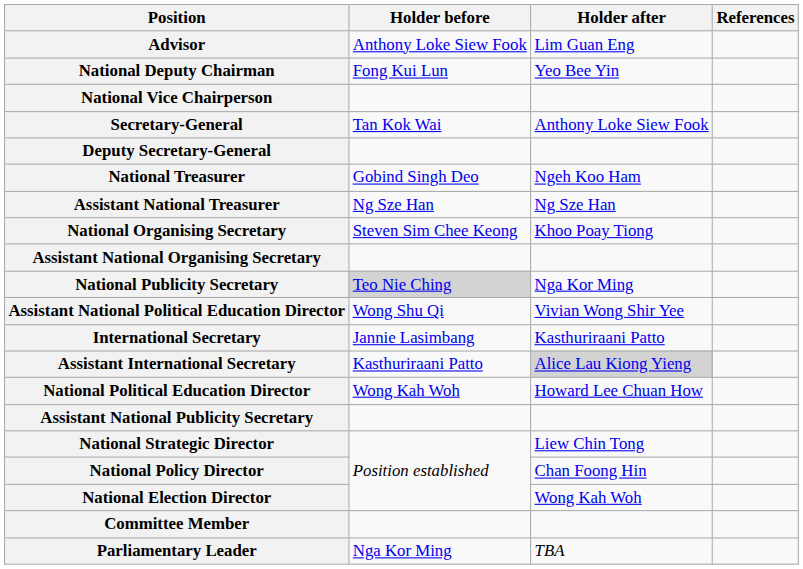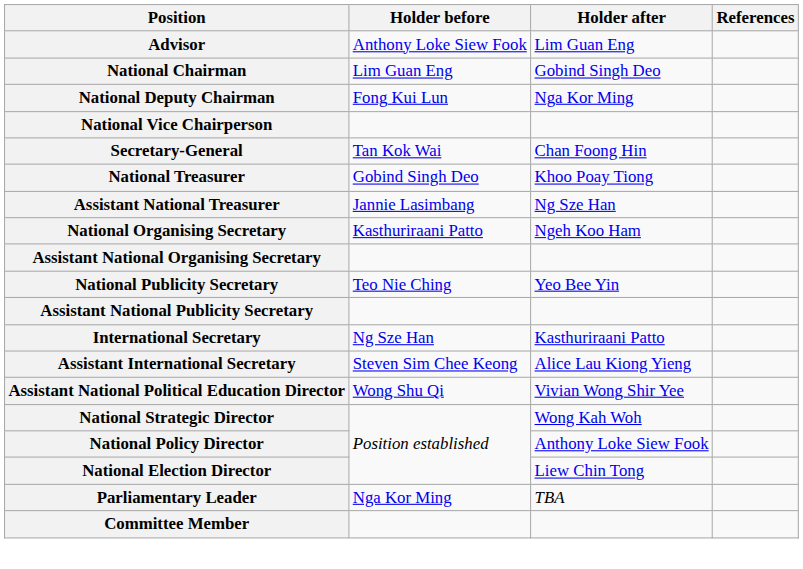+ row: National Chairman | Lim Guan Eng | Gobind Singh Deo
National Deputy Chairman | Holder after: Yeo Bee Yin -> Nga Kor Ming
Secretary-General | Holder after: Anthony Loke Siew Fook -> Chan Foong Hin
- row: Deputy Secretary-General
National Treasurer | Holder after: Ngeh Koo Ham -> Khoo Poay Tiong
Assistant National Treasurer | Holder before: Ng Sze Han -> Jannie Lasimbang
National Organising Secretary | Holder before: Steven Sim Chee Keong -> Kasthuriraani Patto
National Organising Secretary | Holder after: Khoo Poay Tiong -> Ngeh Koo Ham
National Publicity Secretary | Holder before: lightgrey background -> no background
National Publicity Secretary | Holder after: Nga Kor Ming -> Yeo Bee Yin
rows swapped: Assistant National Publicity Secretary <-> Assistant National Political Education Director
International Secretary | Holder before: Jannie Lasimbang -> Ng Sze Han
Assistant International Secretary | Holder before: Kasthuriraani Patto -> Steven Sim Chee Keong
Assistant International Secretary | Holder after: lightgrey background -> no background
- row: National Political Education Director | Wong Kah Woh | Howard Lee Chuan How
National Strategic Director | Holder after: Liew Chin Tong -> Wong Kah Woh
National Policy Director | Holder after: Chan Foong Hin -> Anthony Loke Siew Fook
National Election Director | Holder after: Wong Kah Woh -> Liew Chin Tong
rows swapped: Parliamentary Leader <-> Committee Member
